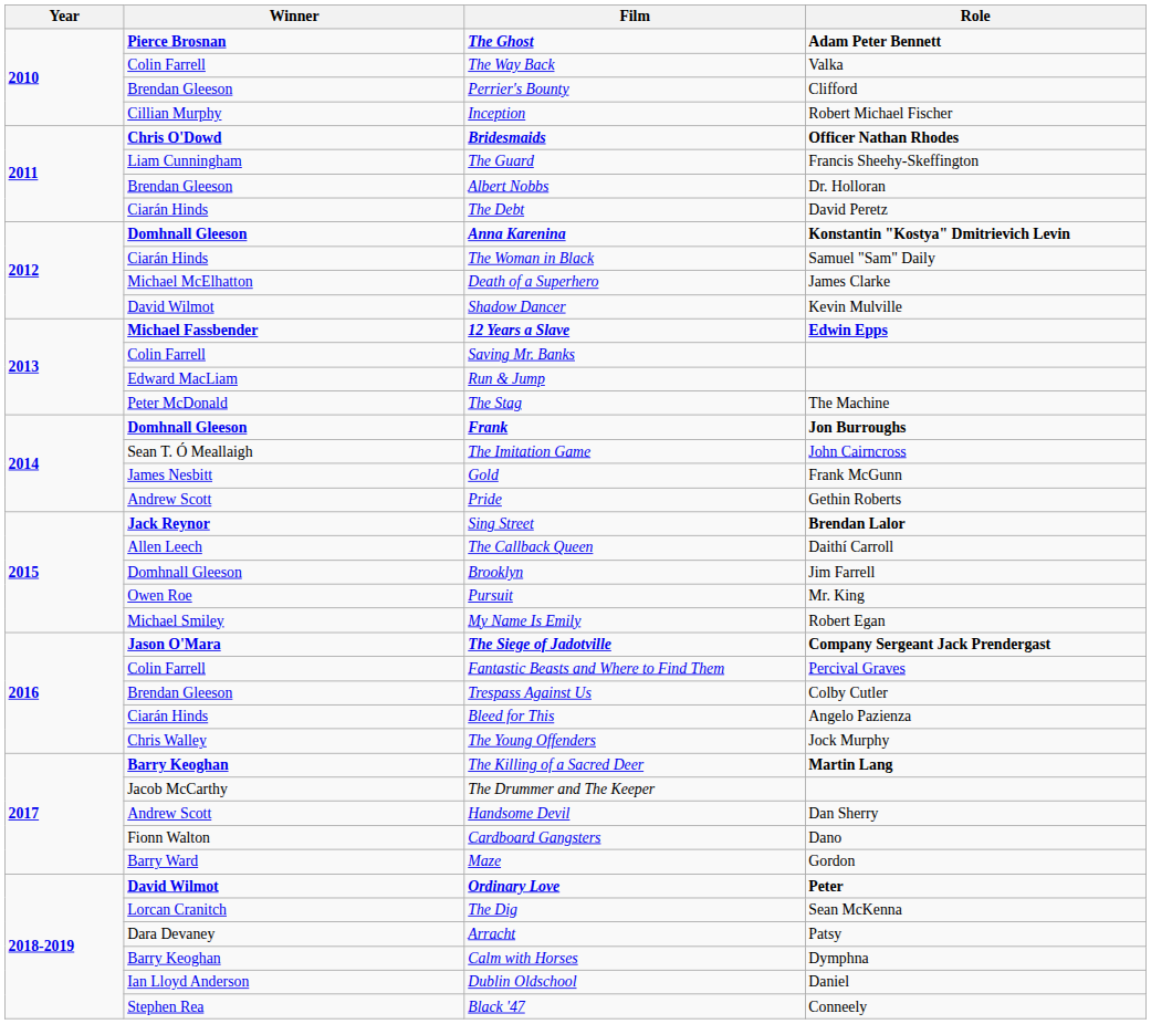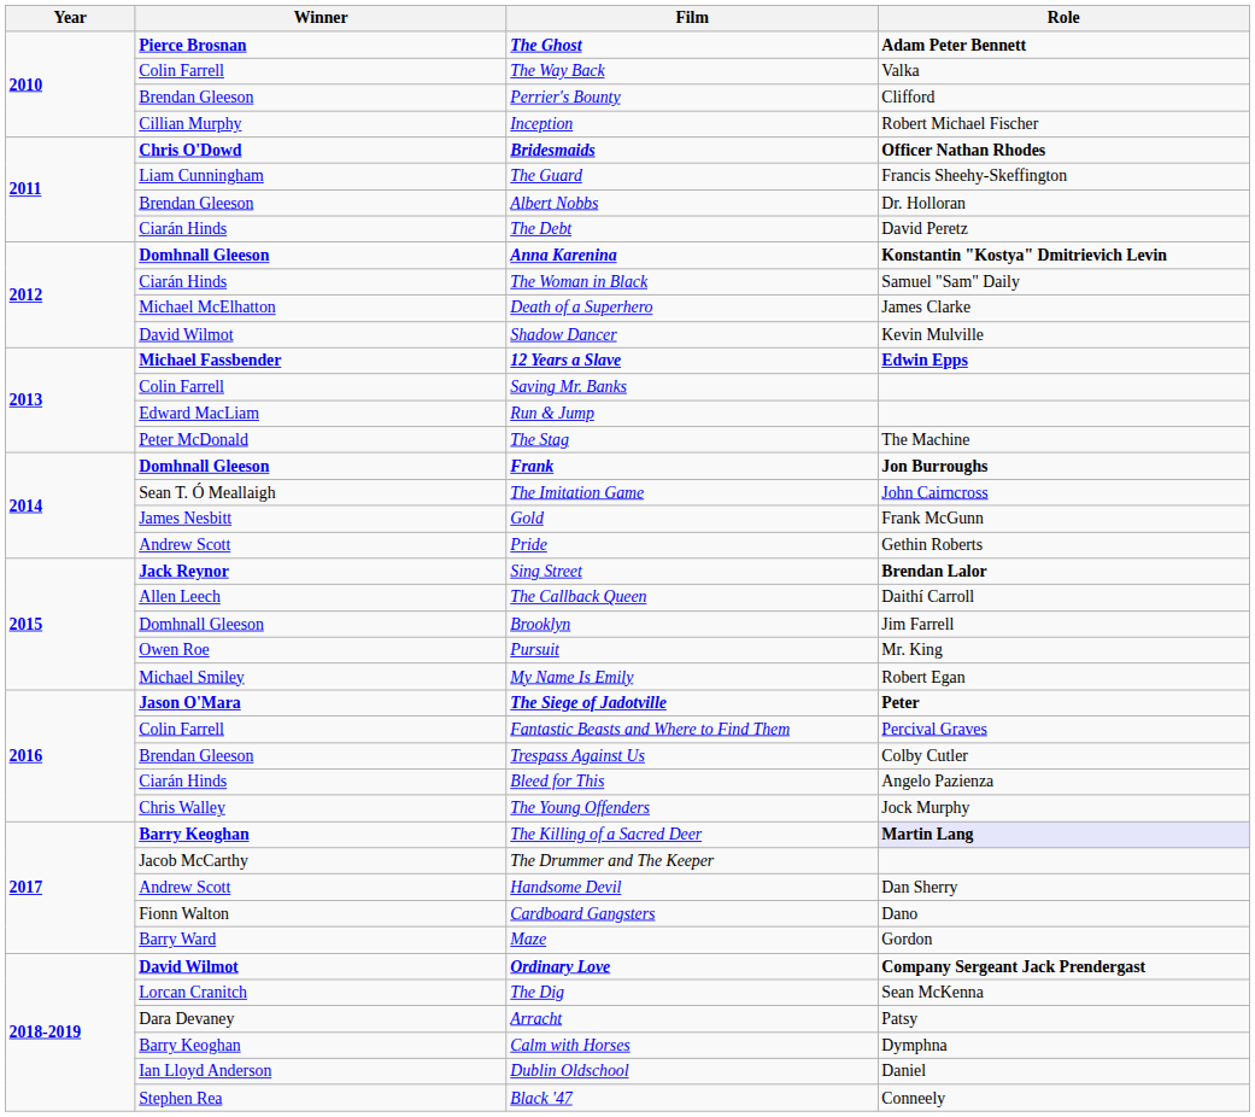The Siege of Jadotville | Role: Company Sergeant Jack Prendergast -> Peter
The Killing of a Sacred Deer | Role: no background -> lavender background
Ordinary Love | Role: Peter -> Company Sergeant Jack Prendergast
